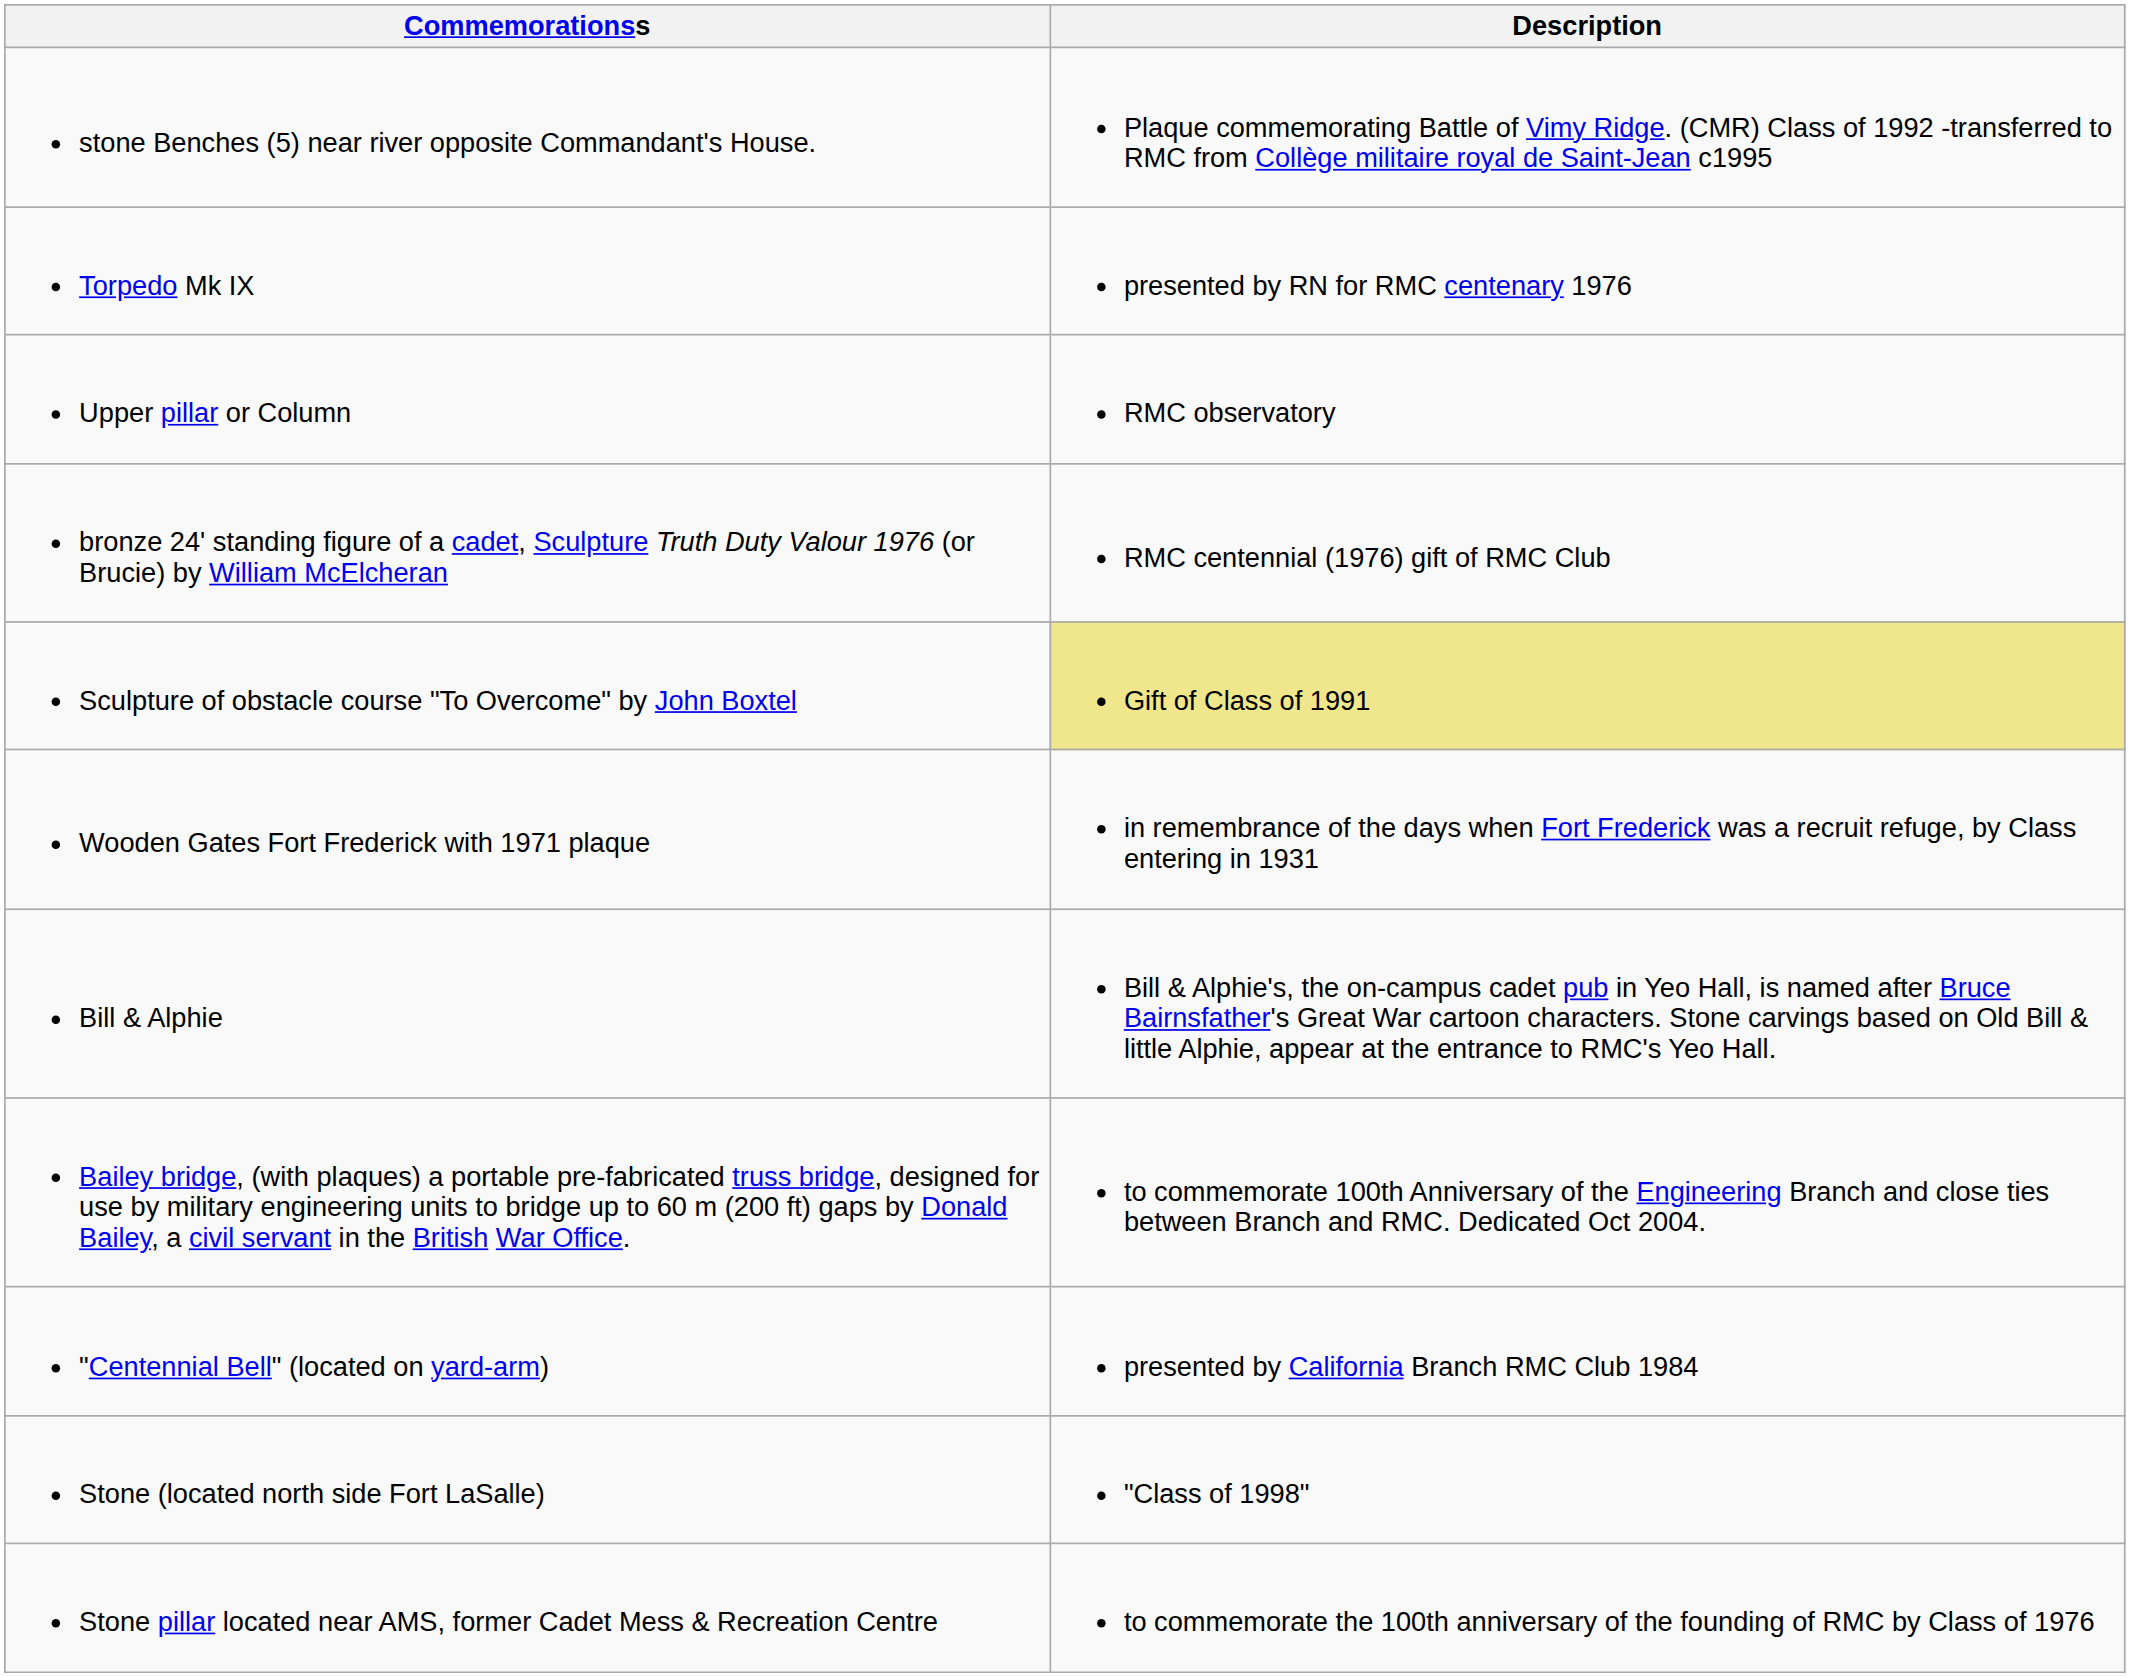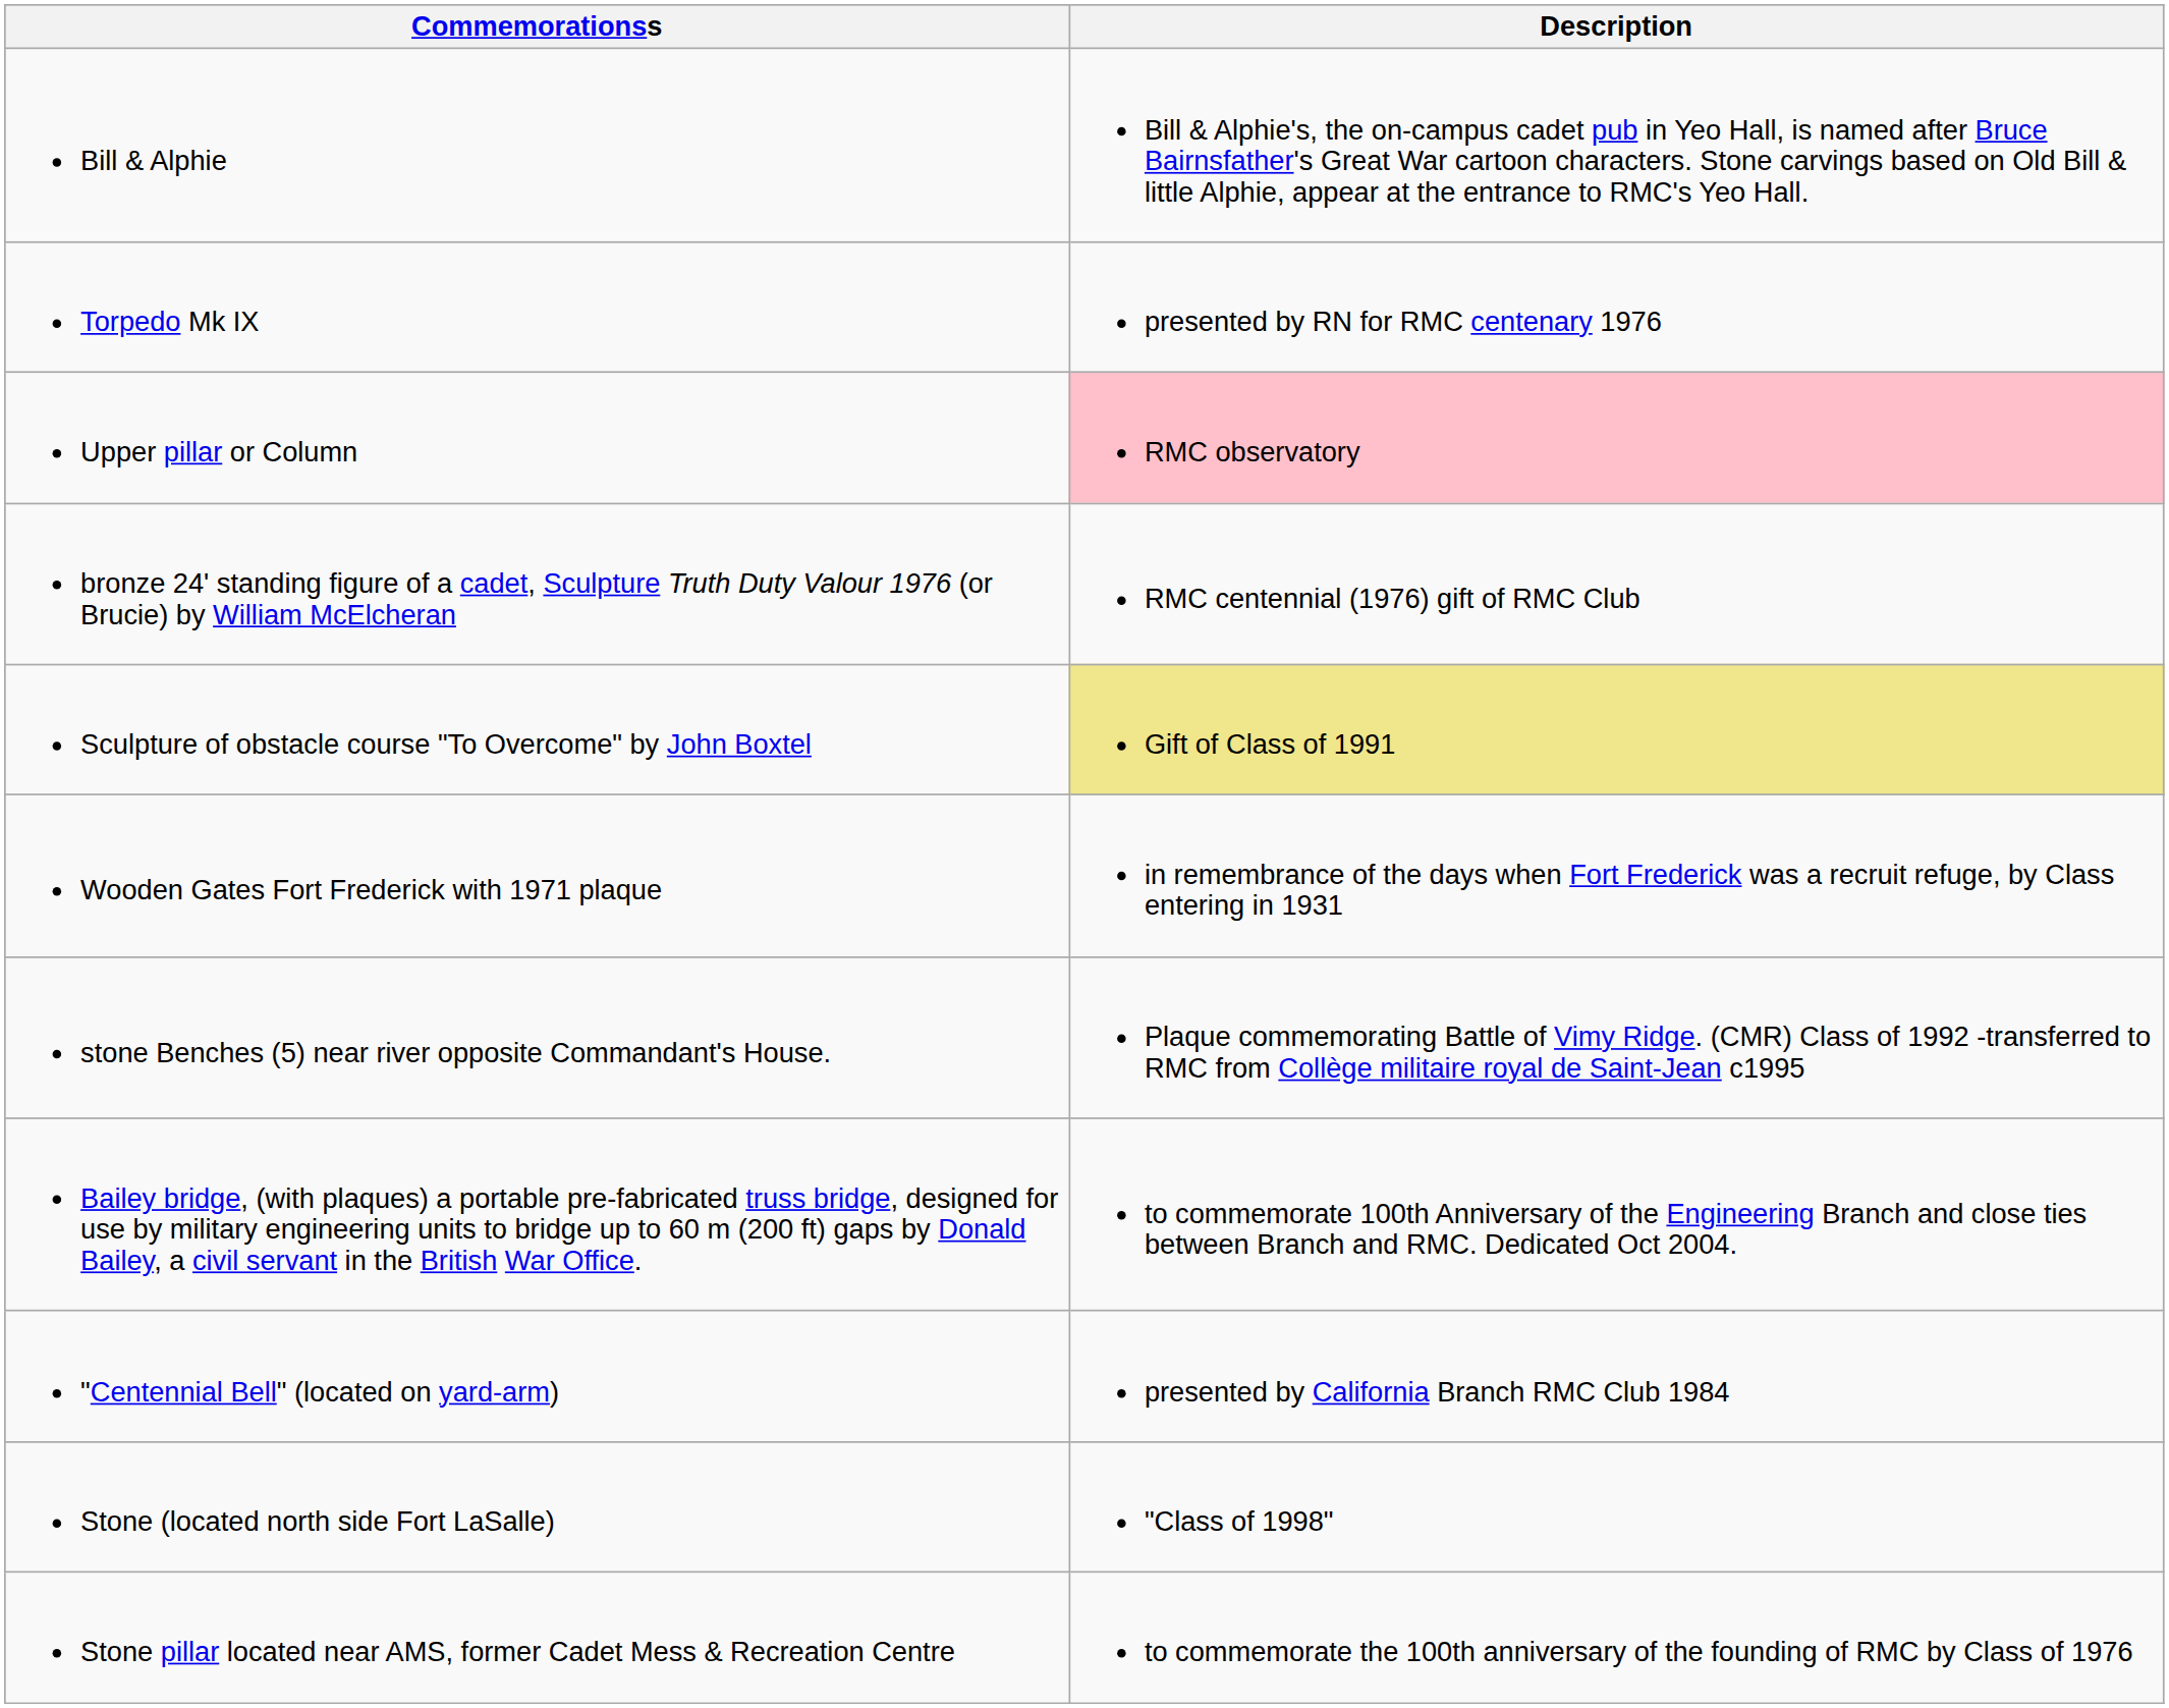rows swapped: Bill & Alphie <-> stone Benches (5) near river opposite Commandant's House.
Upper pillar or Column | Description: no background -> pink background
